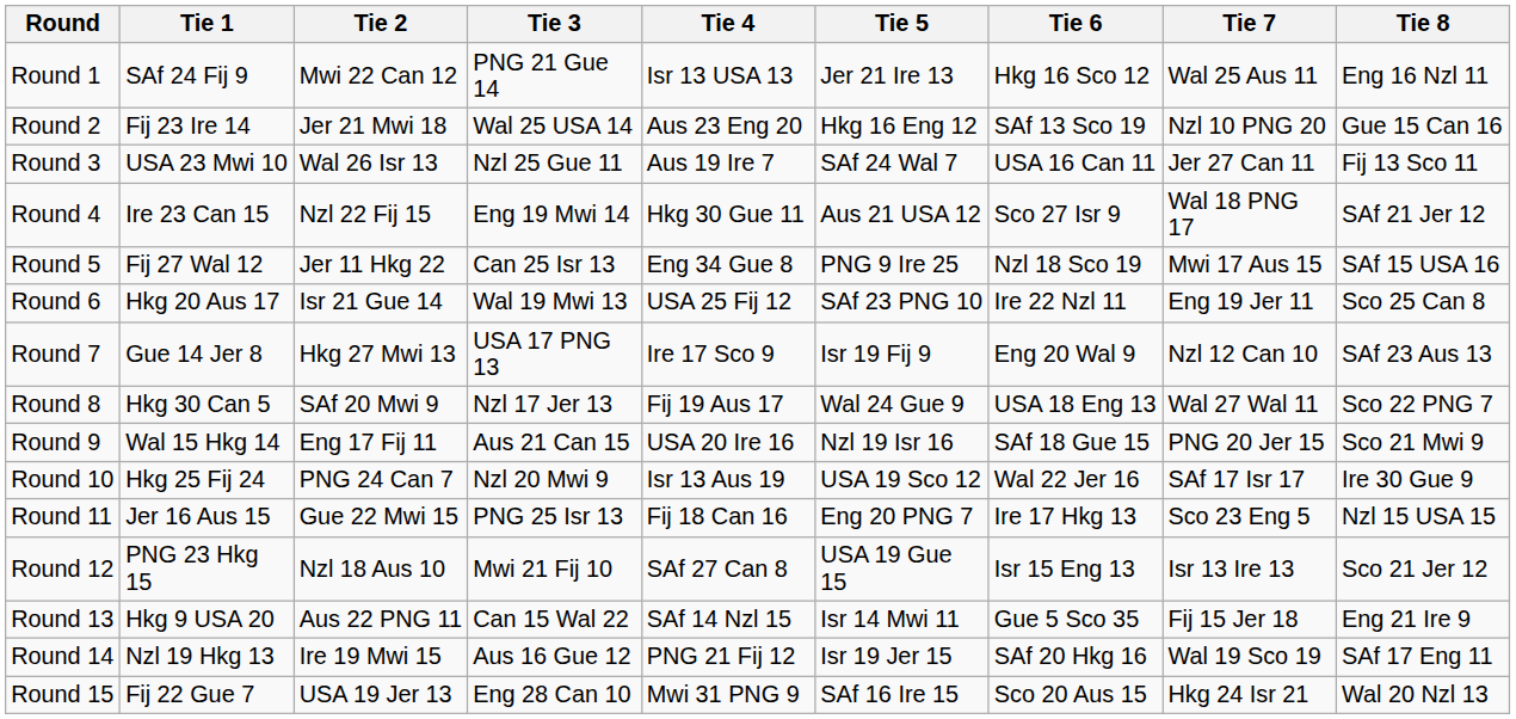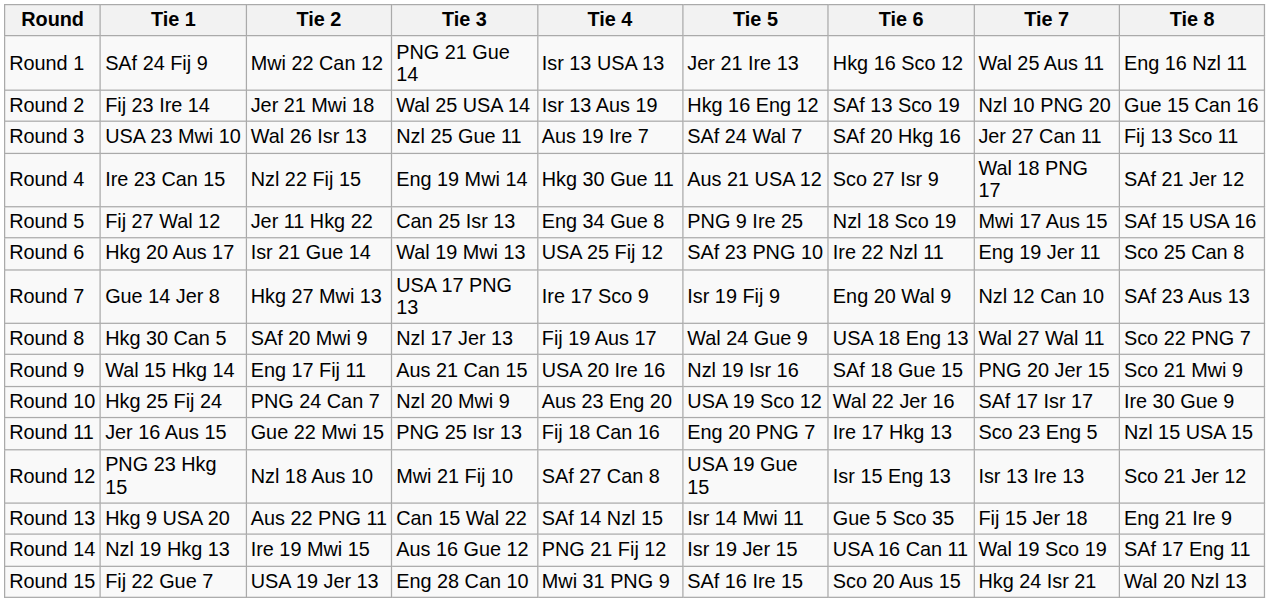Round 2 | Tie 4: Aus 23 Eng 20 -> Isr 13 Aus 19
Round 3 | Tie 6: USA 16 Can 11 -> SAf 20 Hkg 16
Round 10 | Tie 4: Isr 13 Aus 19 -> Aus 23 Eng 20
Round 14 | Tie 6: SAf 20 Hkg 16 -> USA 16 Can 11
